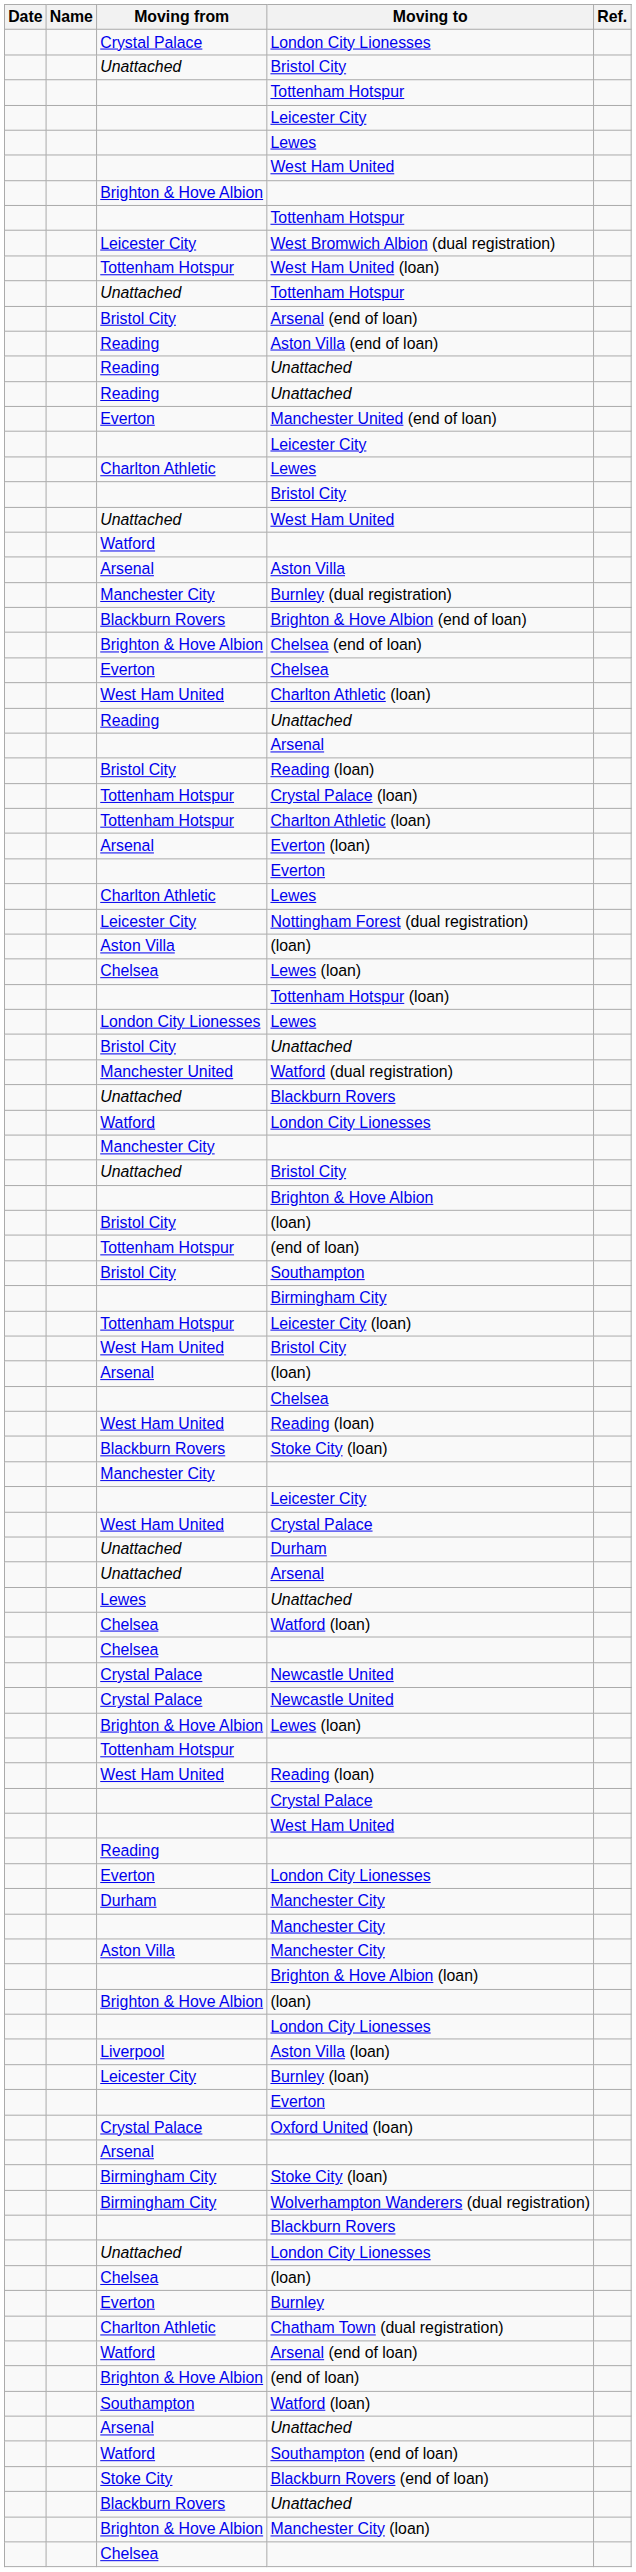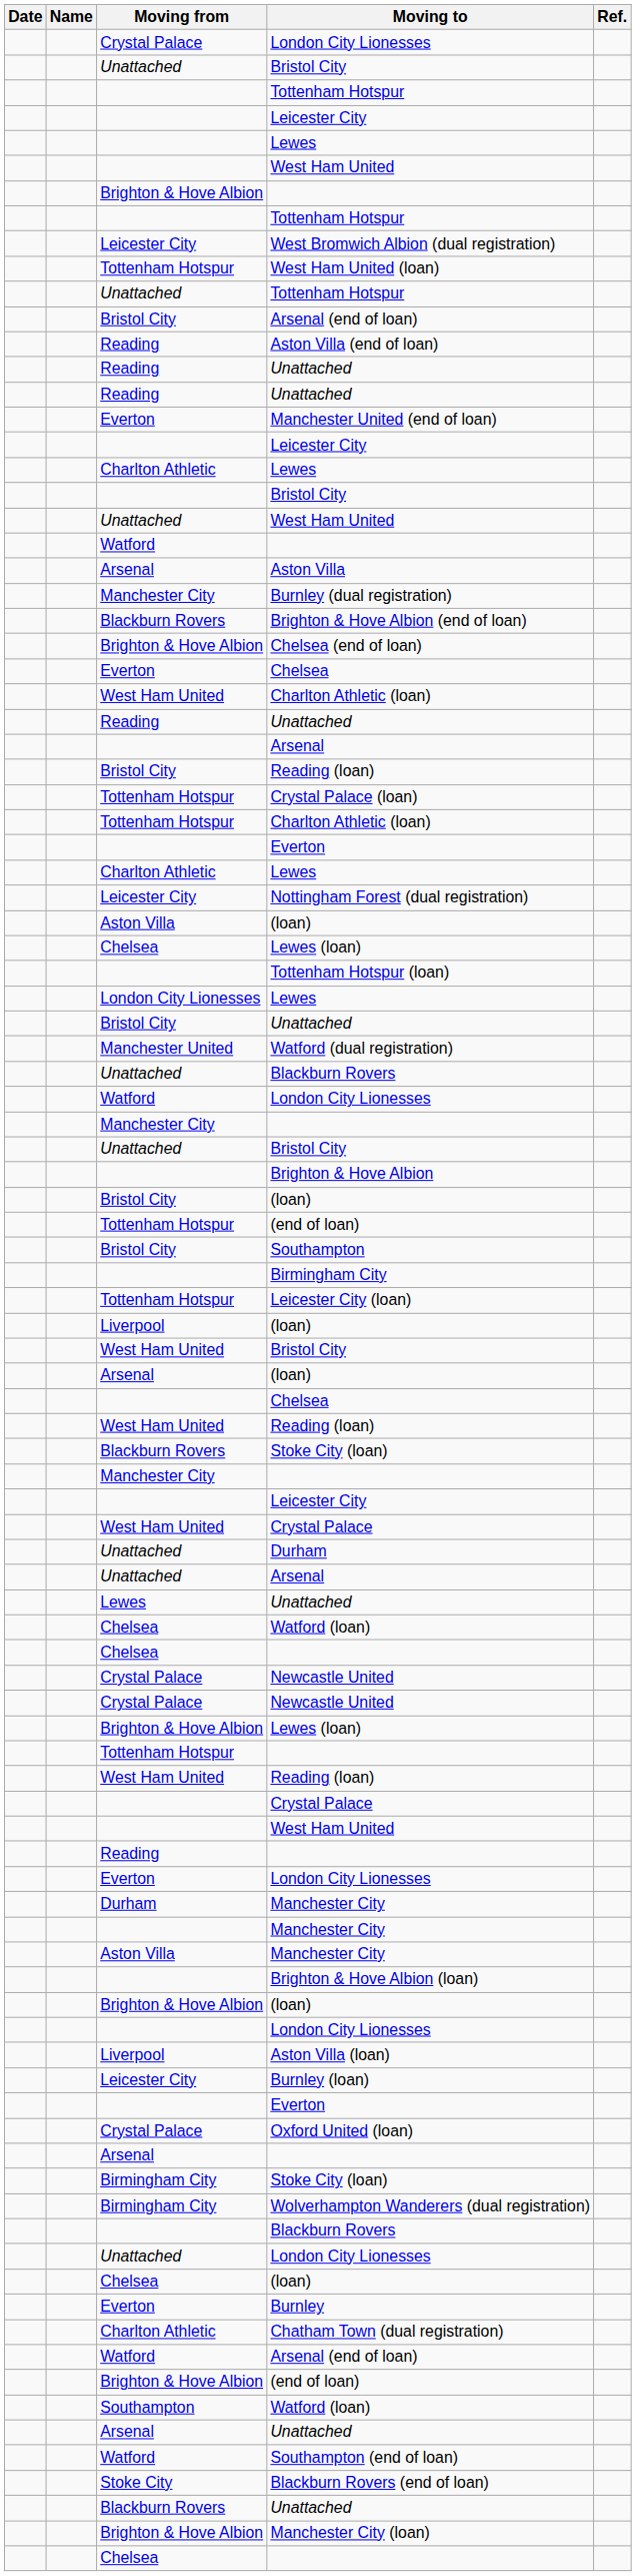- row: Arsenal | Everton (loan)
+ row: Liverpool | (loan)
